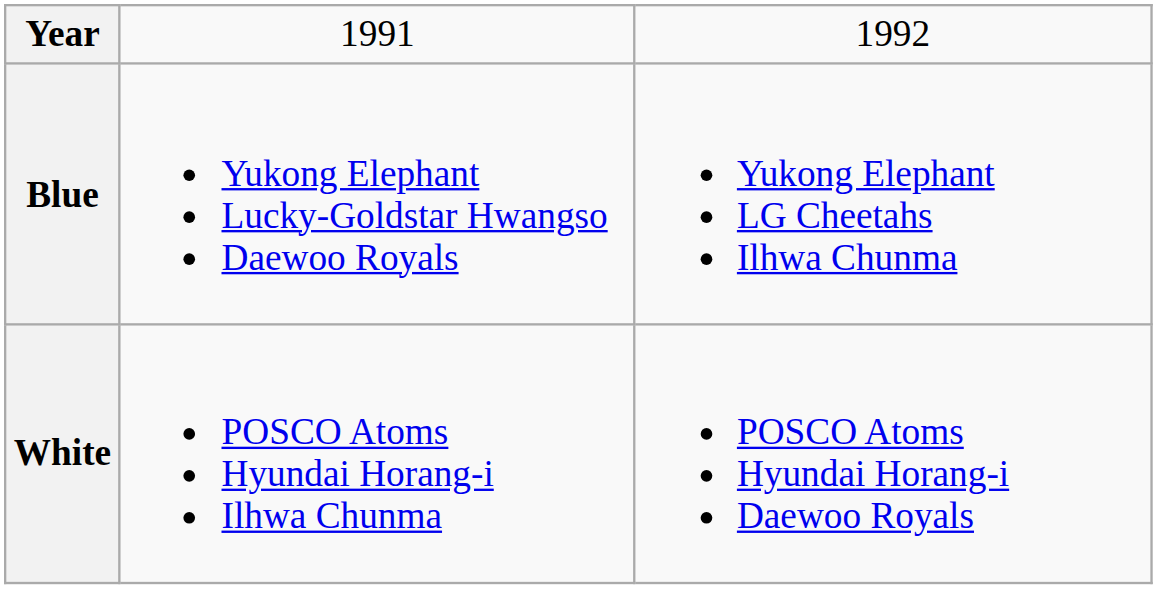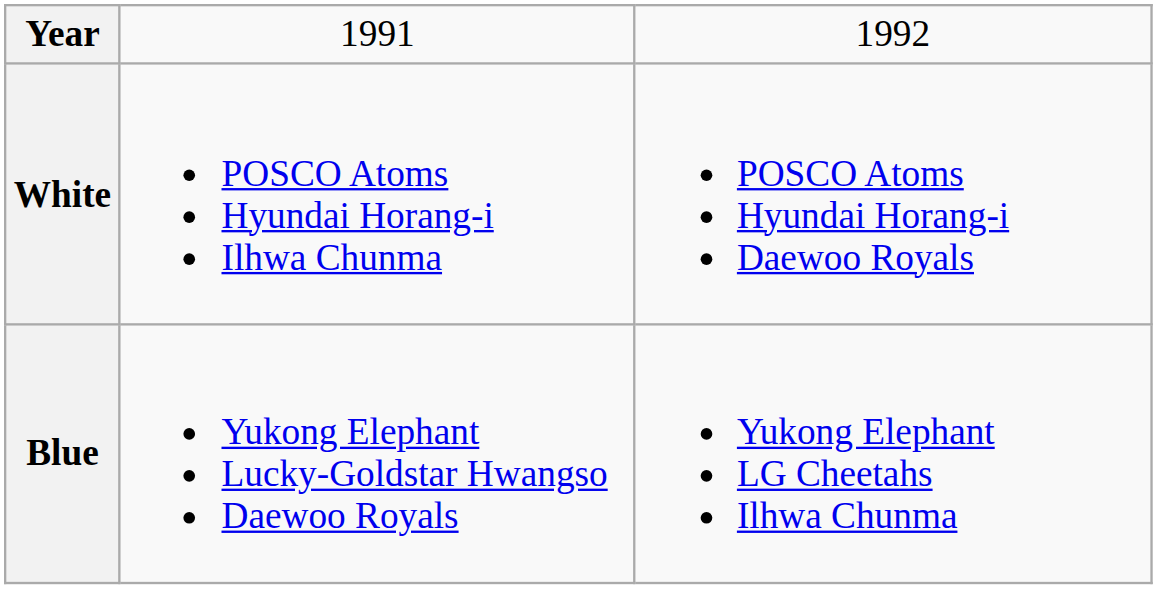rows swapped: Blue <-> White
